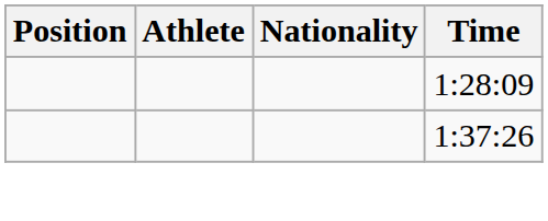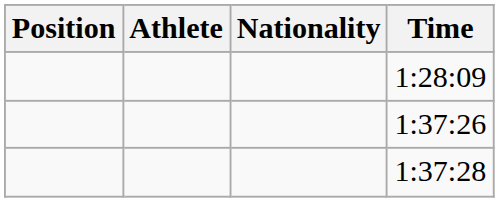+ row: 1:37:28
